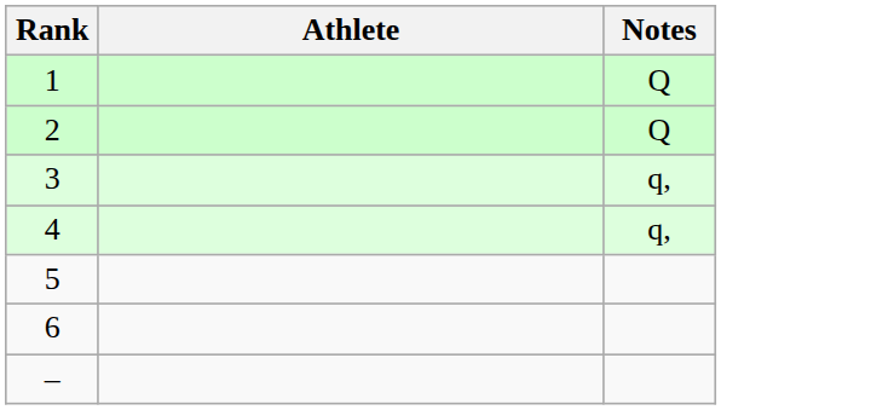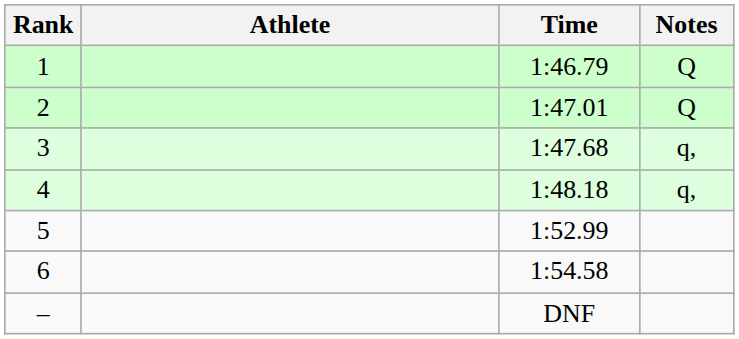+ column: Time | 1:46.79 | 1:47.01 | 1:47.68 | 1:48.18 | 1:52.99 | 1:54.58 | DNF
